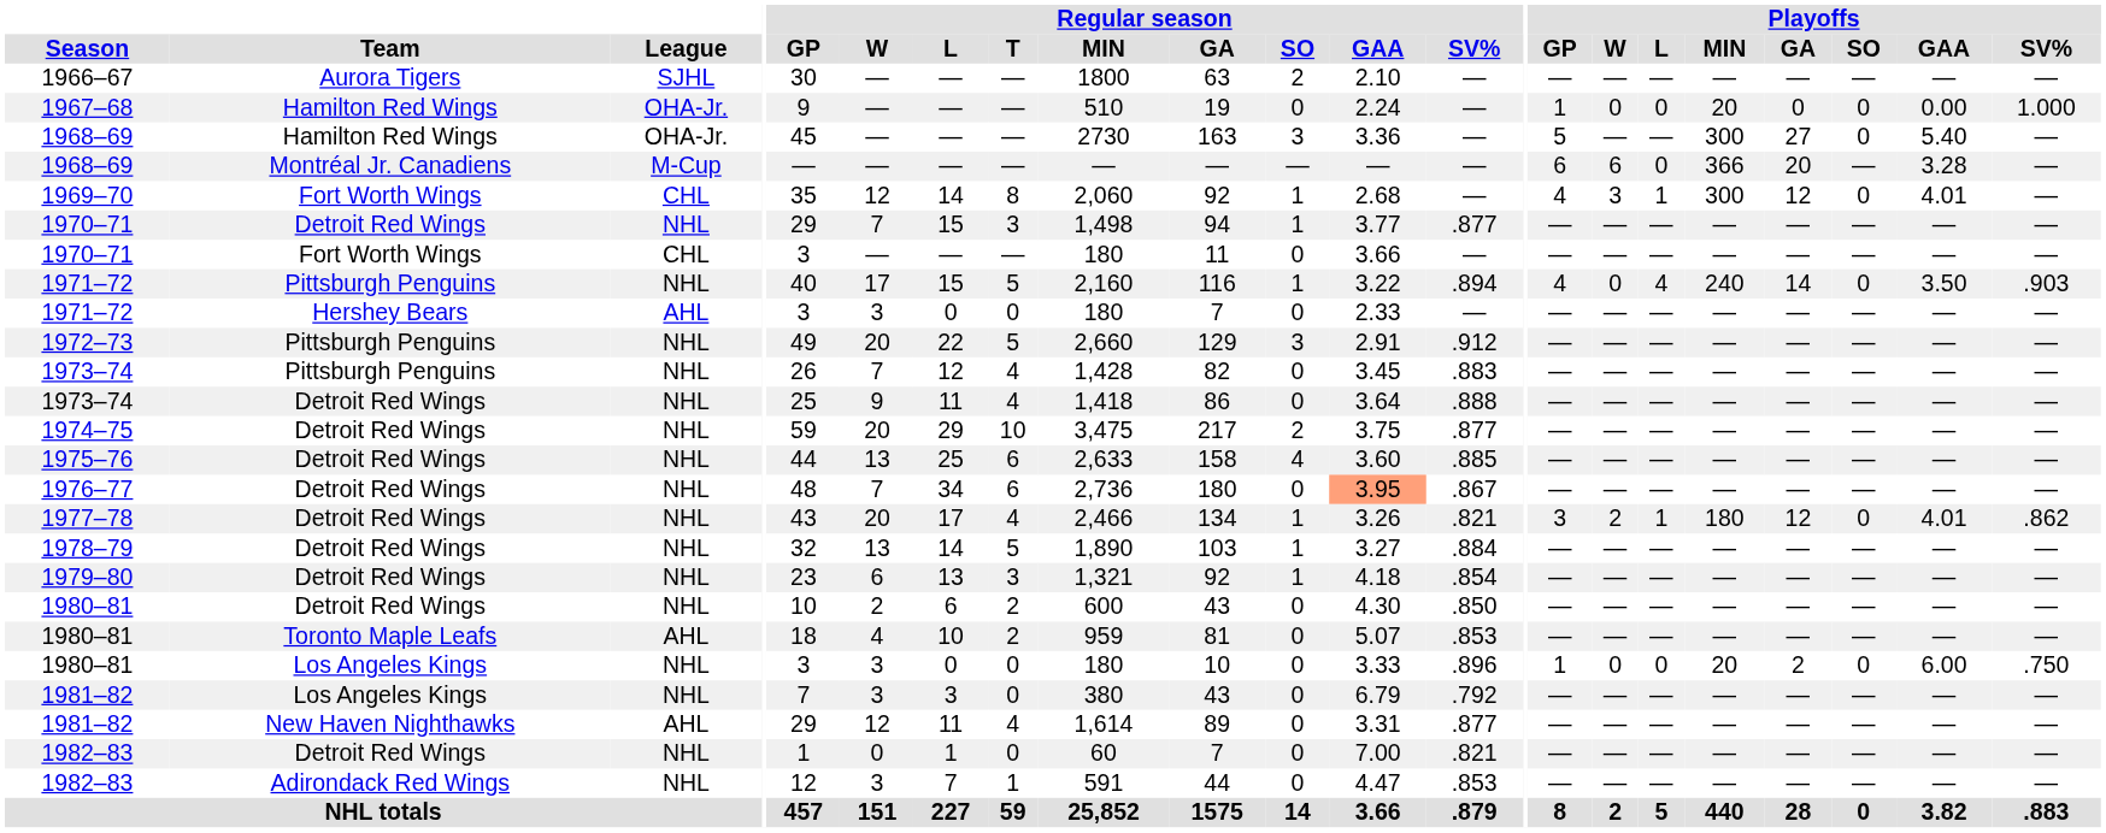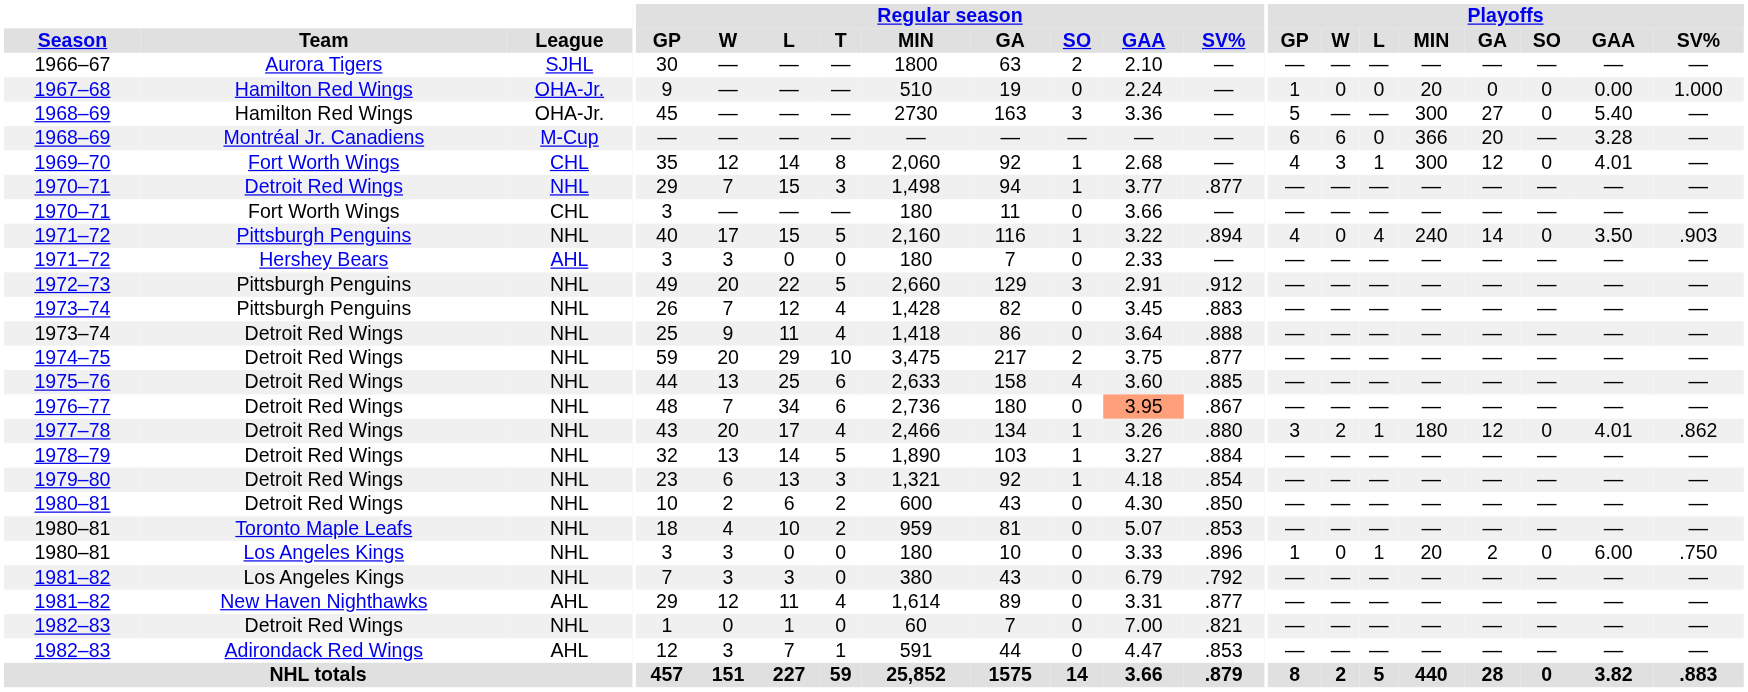1977–78 | Regular season / SV%: .821 -> .880
1980–81 / Toronto Maple Leafs | League: AHL -> NHL
1980–81 / Los Angeles Kings | Playoffs / L: 0 -> 1
1982–83 / Adirondack Red Wings | League: NHL -> AHL
